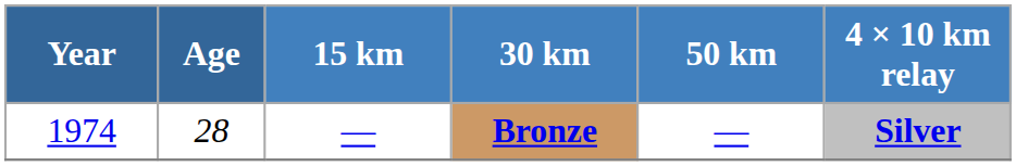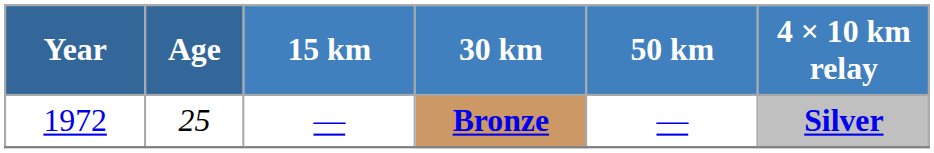Bronze | Year: 1974 -> 1972
Bronze | Age: 28 -> 25
